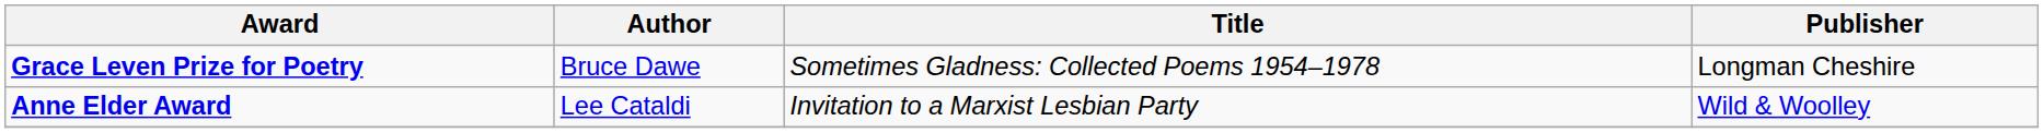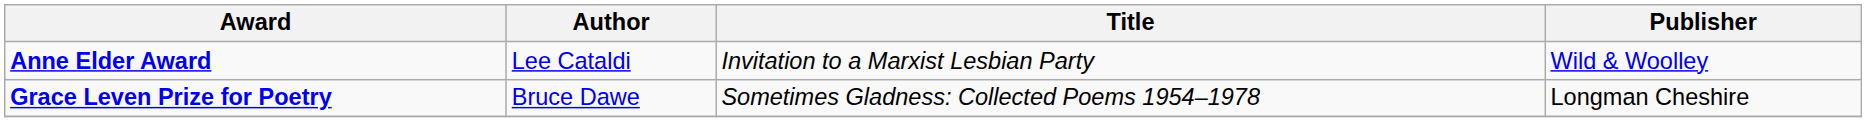rows swapped: Anne Elder Award <-> Grace Leven Prize for Poetry
